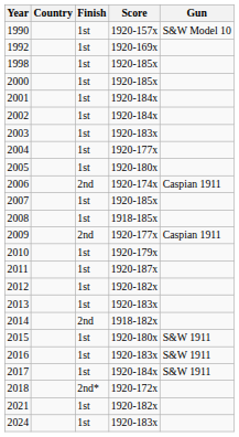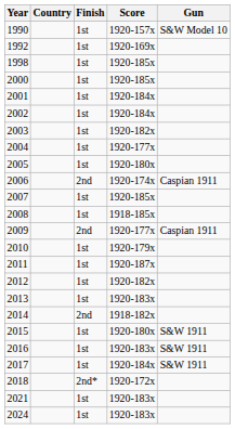2003 | Score: 1920-183x -> 1920-182x
2021 | Score: 1920-182x -> 1920-183x
